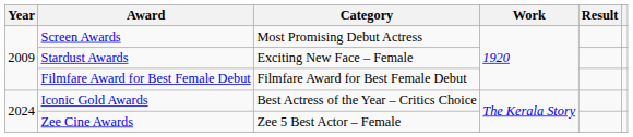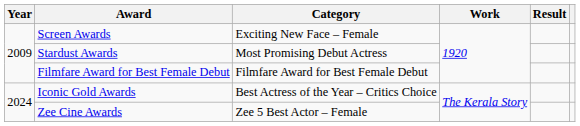Screen Awards | Category: Most Promising Debut Actress -> Exciting New Face – Female
Stardust Awards | Category: Exciting New Face – Female -> Most Promising Debut Actress
